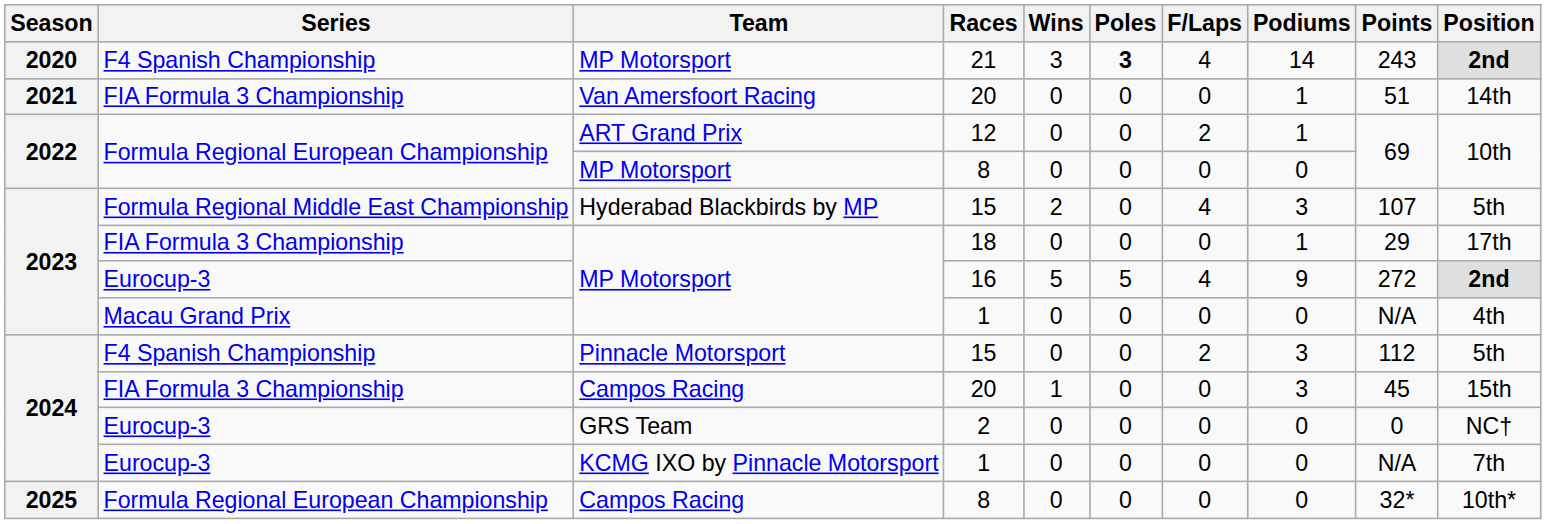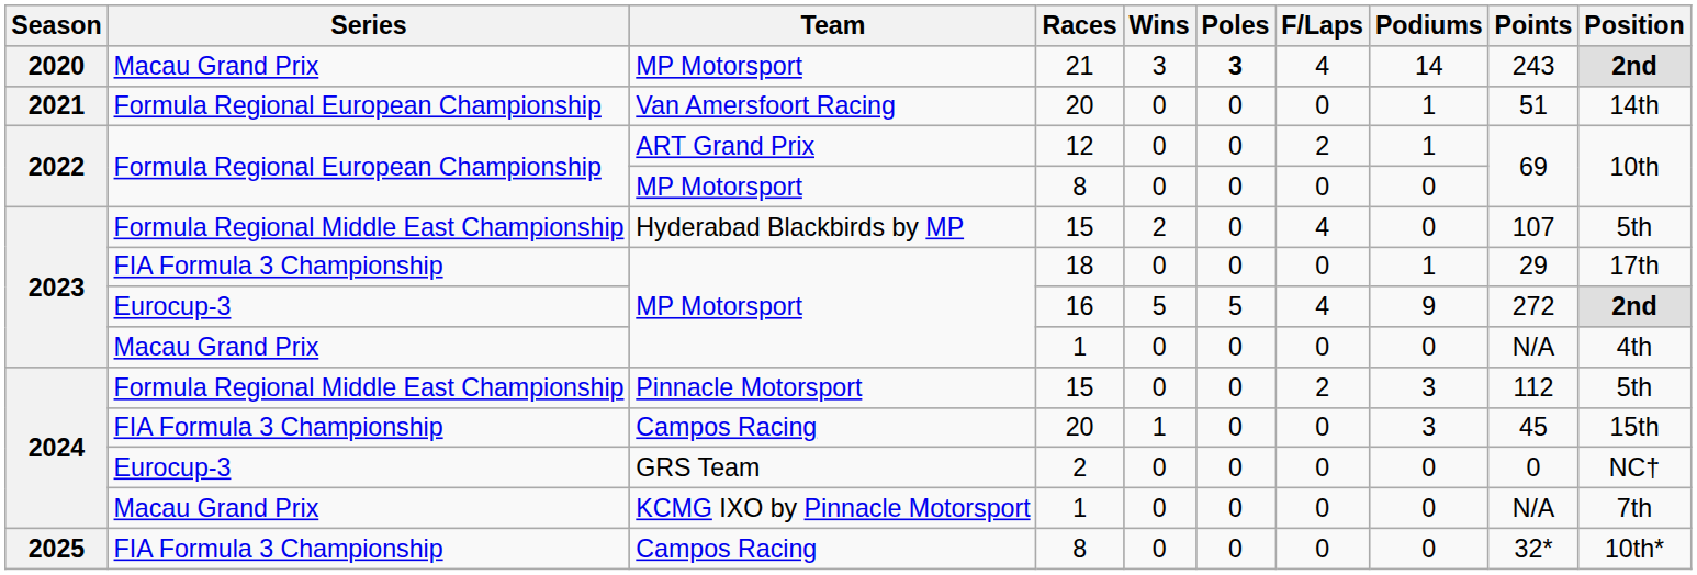21 | Series: F4 Spanish Championship -> Macau Grand Prix
Van Amersfoort Racing / 20 | Series: FIA Formula 3 Championship -> Formula Regional European Championship
Hyderabad Blackbirds by MP / 15 | Podiums: 3 -> 0
Pinnacle Motorsport / 15 | Series: F4 Spanish Championship -> Formula Regional Middle East Championship
KCMG IXO by Pinnacle Motorsport / 1 | Series: Eurocup-3 -> Macau Grand Prix
Campos Racing / 8 | Series: Formula Regional European Championship -> FIA Formula 3 Championship
